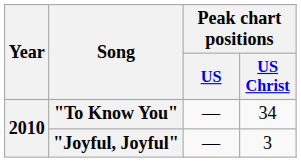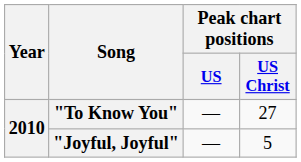"To Know You" | Peak chart positions / US Christ: 34 -> 27
"Joyful, Joyful" | Peak chart positions / US Christ: 3 -> 5
